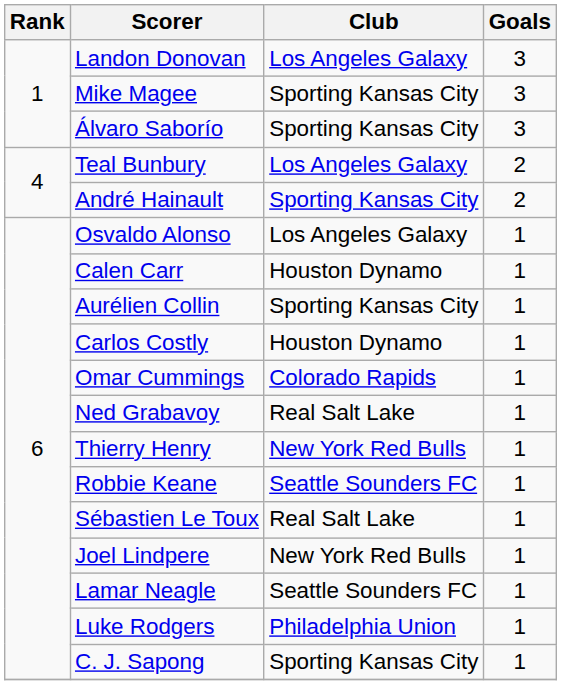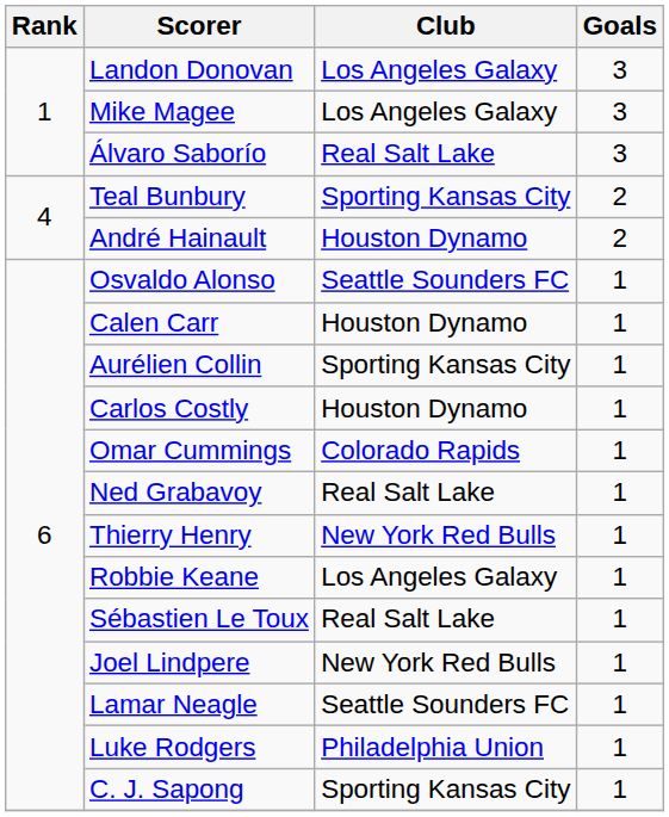Mike Magee | Club: Sporting Kansas City -> Los Angeles Galaxy
Álvaro Saborío | Club: Sporting Kansas City -> Real Salt Lake
Teal Bunbury | Club: Los Angeles Galaxy -> Sporting Kansas City
André Hainault | Club: Sporting Kansas City -> Houston Dynamo
Osvaldo Alonso | Club: Los Angeles Galaxy -> Seattle Sounders FC
Robbie Keane | Club: Seattle Sounders FC -> Los Angeles Galaxy
